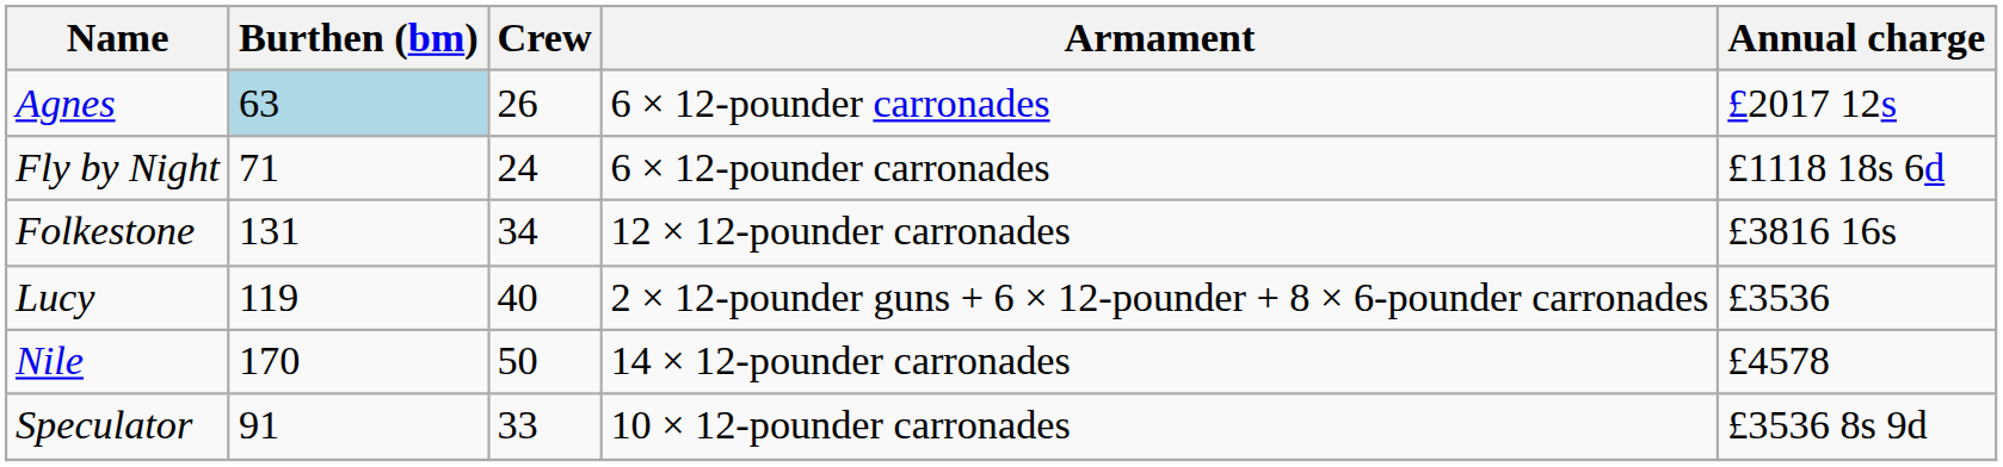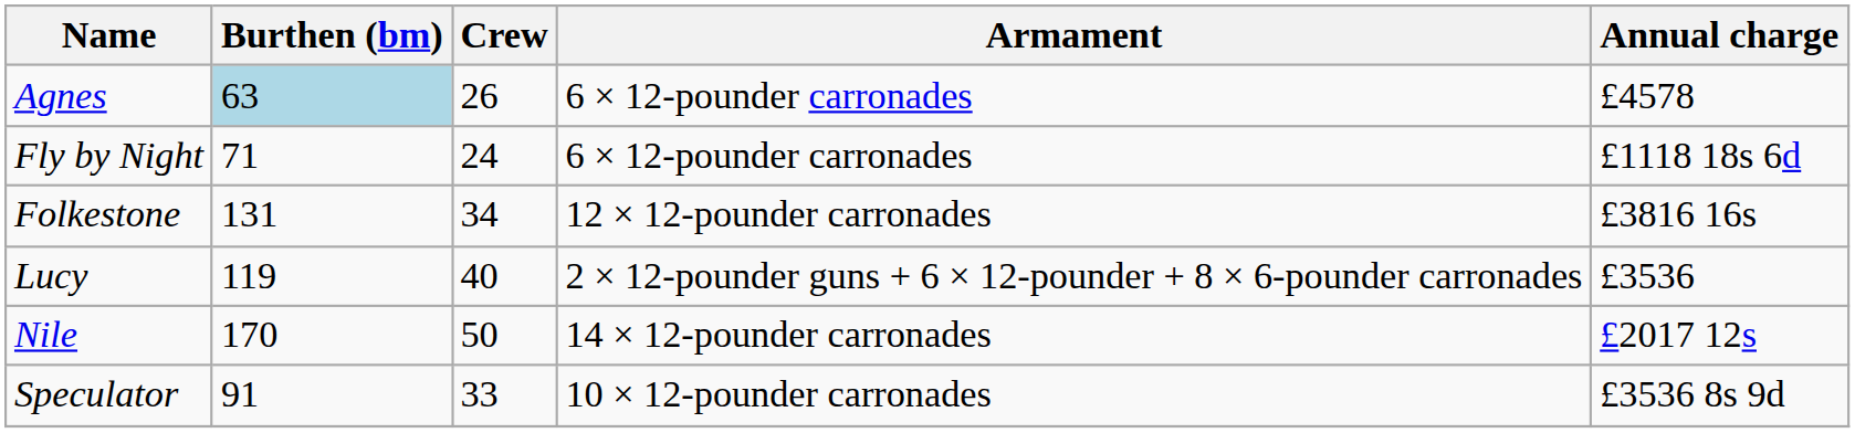Agnes | Annual charge: £2017 12s -> £4578
Nile | Annual charge: £4578 -> £2017 12s
